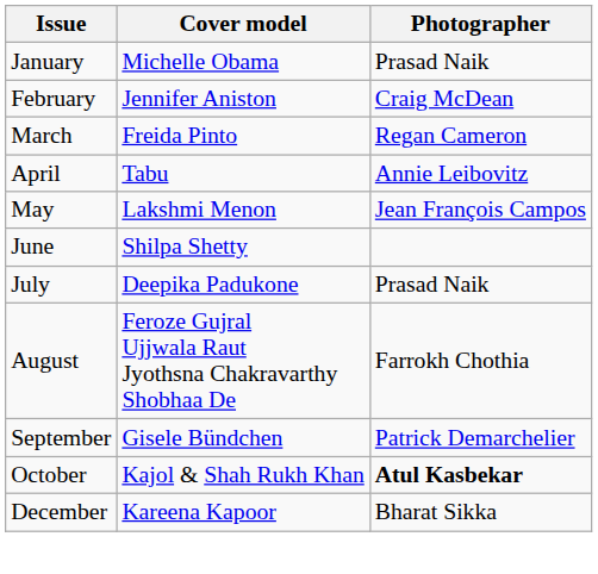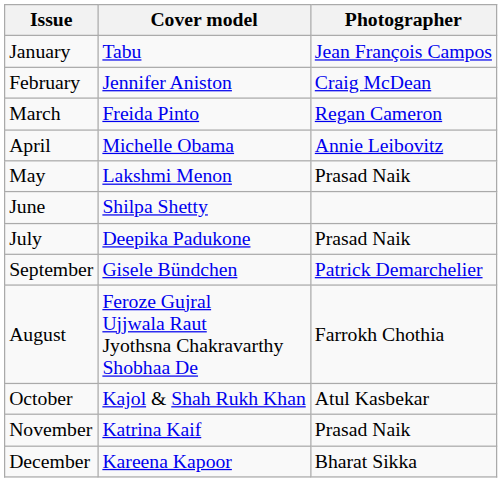January | Cover model: Michelle Obama -> Tabu
January | Photographer: Prasad Naik -> Jean François Campos
April | Cover model: Tabu -> Michelle Obama
May | Photographer: Jean François Campos -> Prasad Naik
rows swapped: August <-> September
October | Photographer: bold -> normal
+ row: November | Katrina Kaif | Prasad Naik
